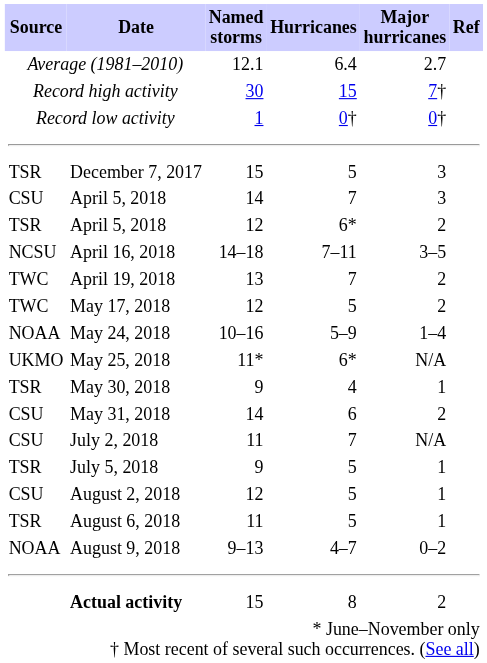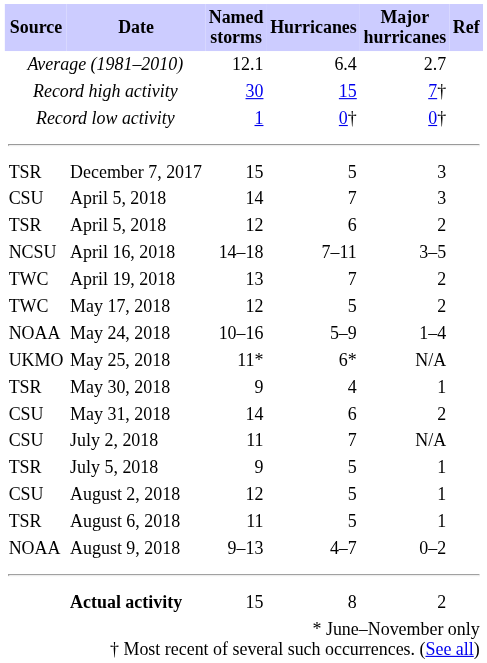April 5, 2018 / 12 | Hurricanes: 6* -> 6
